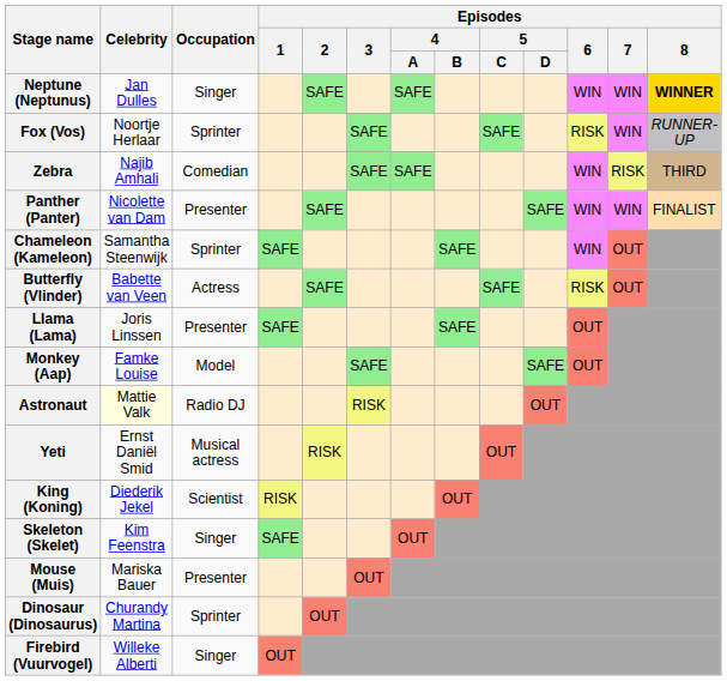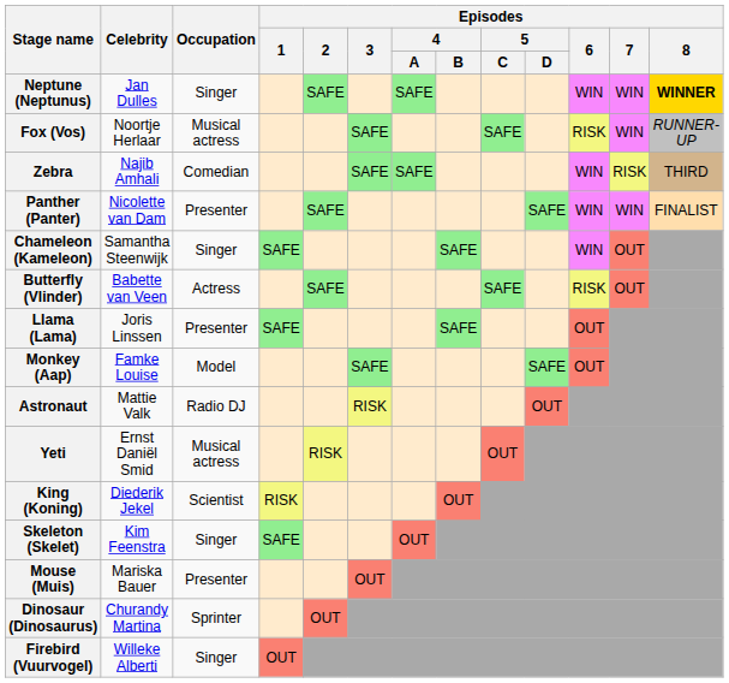Fox (Vos) | Occupation: Sprinter -> Musical actress
Chameleon (Kameleon) | Occupation: Sprinter -> Singer
Astronaut | Celebrity: lightyellow background -> no background
